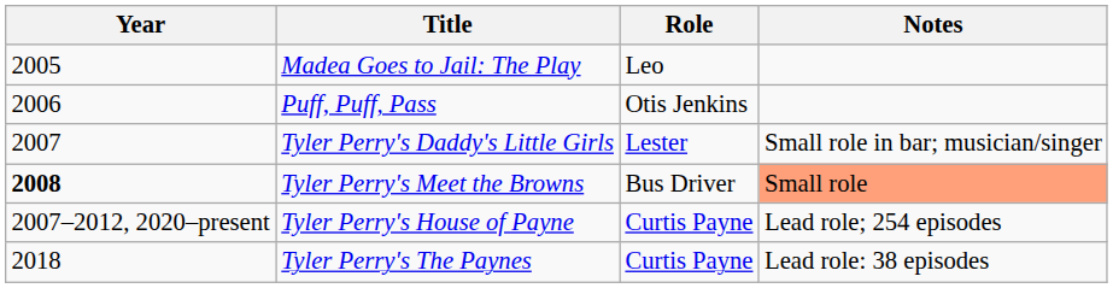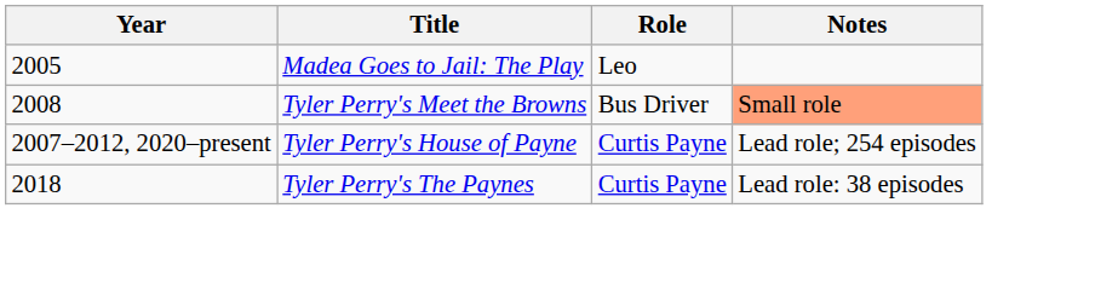- row: 2006 | Puff, Puff, Pass | Otis Jenkins
- row: 2007 | Tyler Perry's Daddy's Little Girls | Lester | Small role in bar; musician/singer
Tyler Perry's Meet the Browns | Year: bold -> normal
